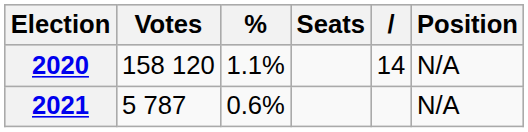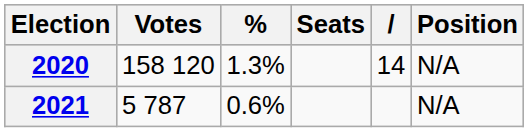2020 | %: 1.1% -> 1.3%
